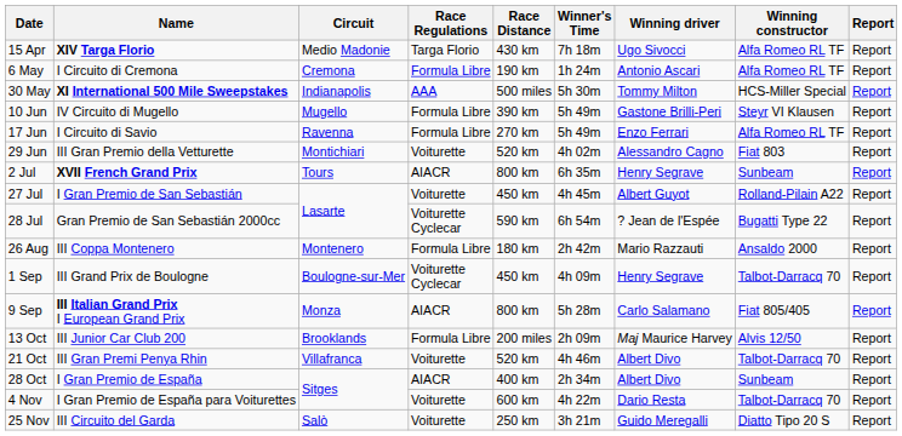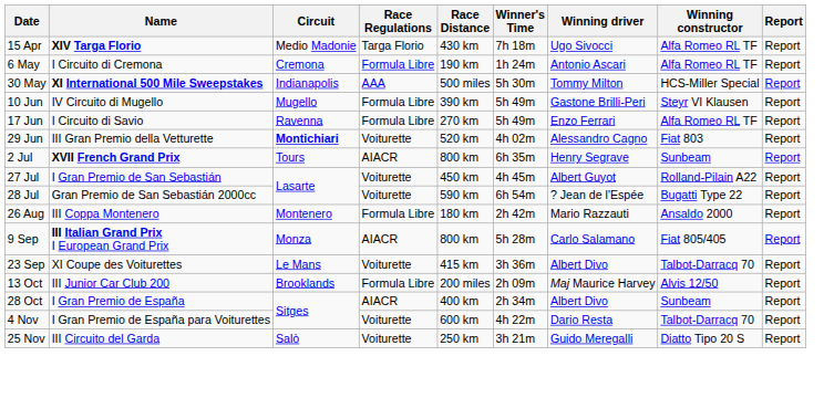29 Jun | Circuit: normal -> bold
28 Jul | Race Regulations: Voiturette Cyclecar -> Voiturette
- row: 1 Sep | III Grand Prix de Boulogne | Boulogne-sur-Mer | Voiturette Cyclecar | 450 km | 4h 09m | Henry Segrave | Talbot-Darracq 70 | Report
+ row: 23 Sep | XI Coupe des Voiturettes | Le Mans | Voiturette | 415 km | 3h 36m | Albert Divo | Talbot-Darracq 70 | Report
- row: 21 Oct | III Gran Premi Penya Rhin | Villafranca | Voiturette | 520 km | 4h 46m | Albert Divo | Talbot-Darracq 70 | Report
